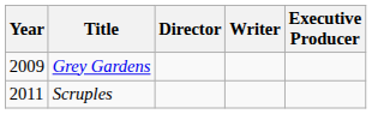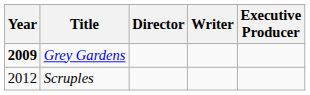Grey Gardens | Year: normal -> bold
Scruples | Year: 2011 -> 2012
